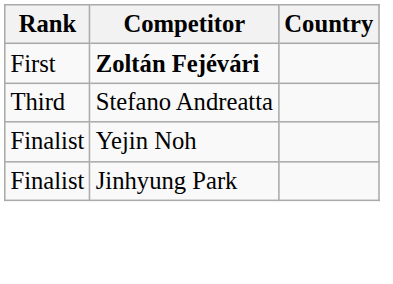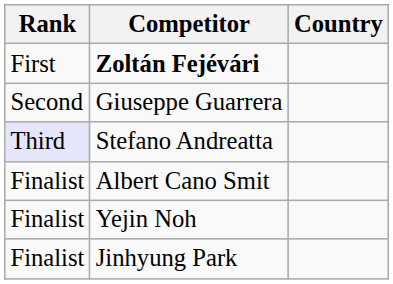+ row: Second | Giuseppe Guarrera
Stefano Andreatta | Rank: no background -> lavender background
+ row: Finalist | Albert Cano Smit
